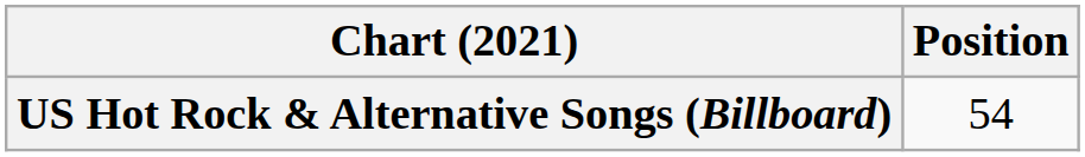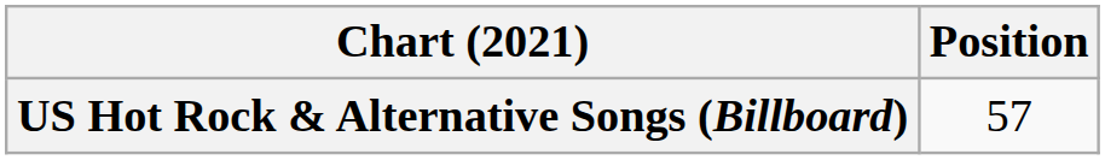US Hot Rock & Alternative Songs (Billboard) | Position: 54 -> 57
